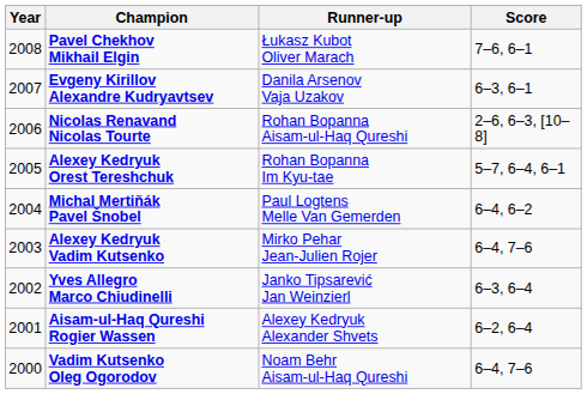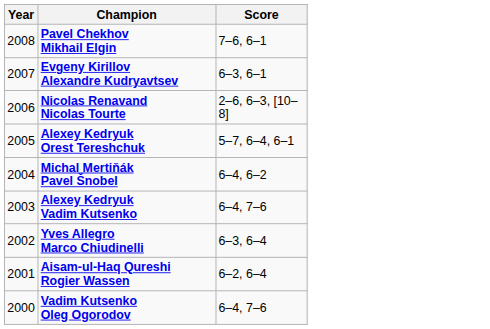- column: Runner-up | Łukasz Kubot Oliver Marach | Danila Arsenov Vaja Uzakov | Rohan Bopanna Aisam-ul-Haq Qureshi | Rohan Bopanna Im Kyu-tae | Paul Logtens Melle Van Gemerden | Mirko Pehar Jean-Julien Rojer | Janko Tipsarević Jan Weinzierl | Alexey Kedryuk Alexander Shvets | Noam Behr Aisam-ul-Haq Qureshi
